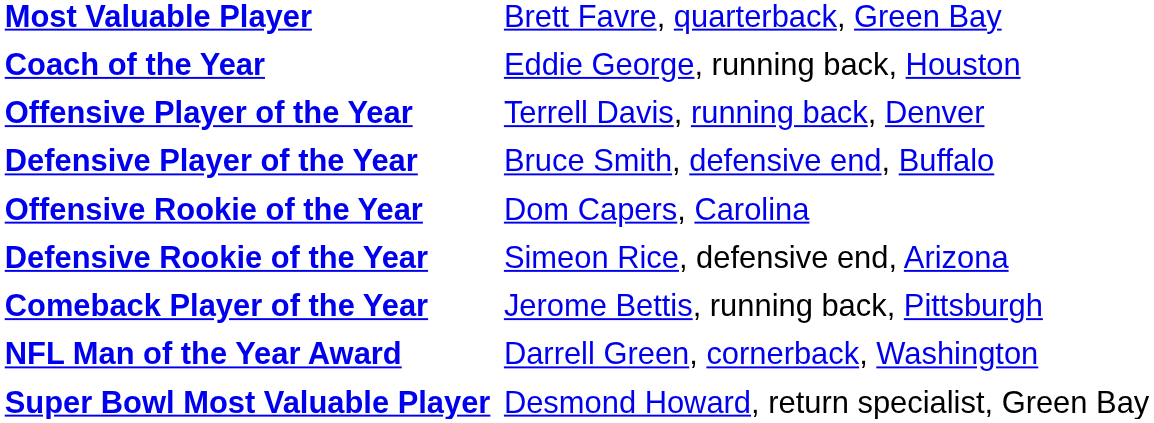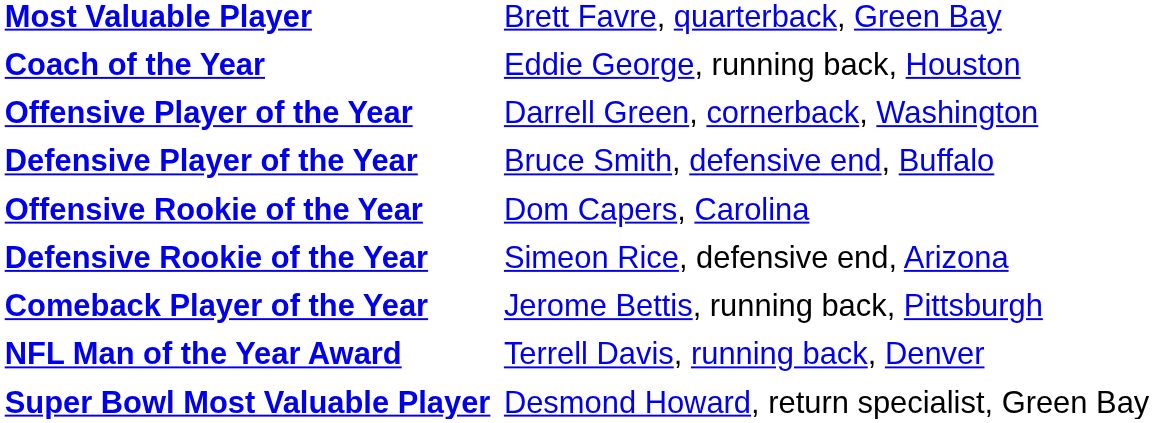Offensive Player of the Year | column 2: Terrell Davis, running back, Denver -> Darrell Green, cornerback, Washington
NFL Man of the Year Award | column 2: Darrell Green, cornerback, Washington -> Terrell Davis, running back, Denver
